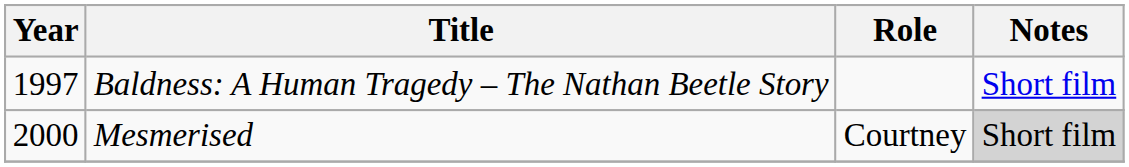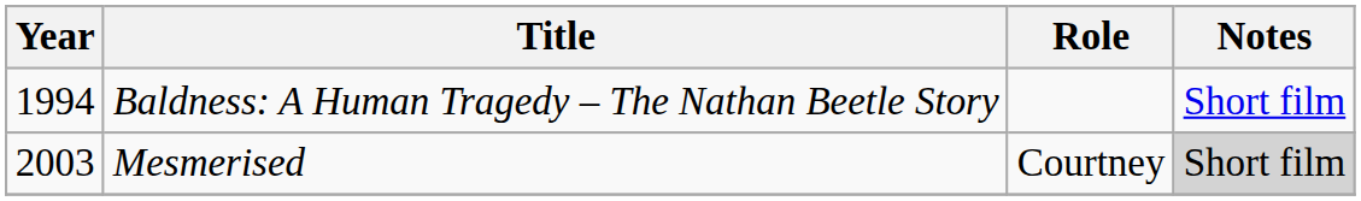Baldness: A Human Tragedy – The Nathan Beetle Story | Year: 1997 -> 1994
Mesmerised | Year: 2000 -> 2003
